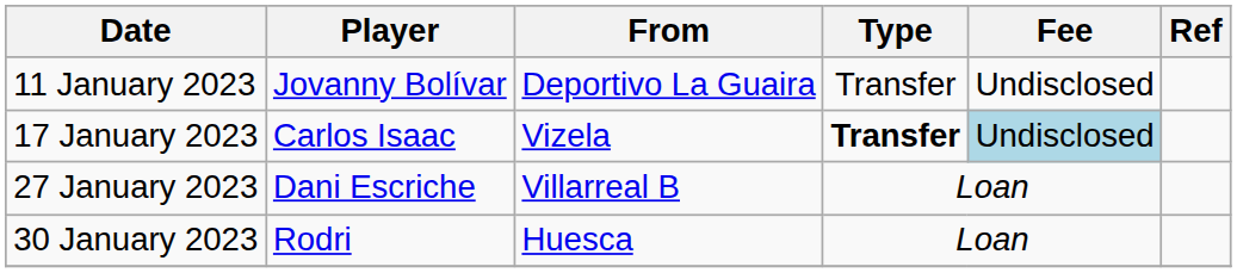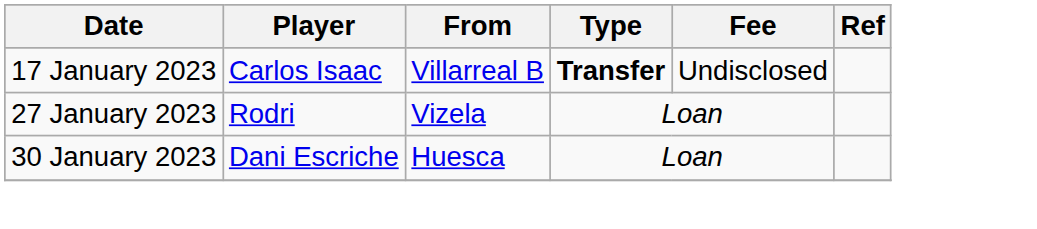- row: 11 January 2023 | Jovanny Bolívar | Deportivo La Guaira | Transfer | Undisclosed
17 January 2023 | From: Vizela -> Villarreal B
17 January 2023 | Fee: lightblue background -> no background
27 January 2023 | Player: Dani Escriche -> Rodri
27 January 2023 | From: Villarreal B -> Vizela
30 January 2023 | Player: Rodri -> Dani Escriche
